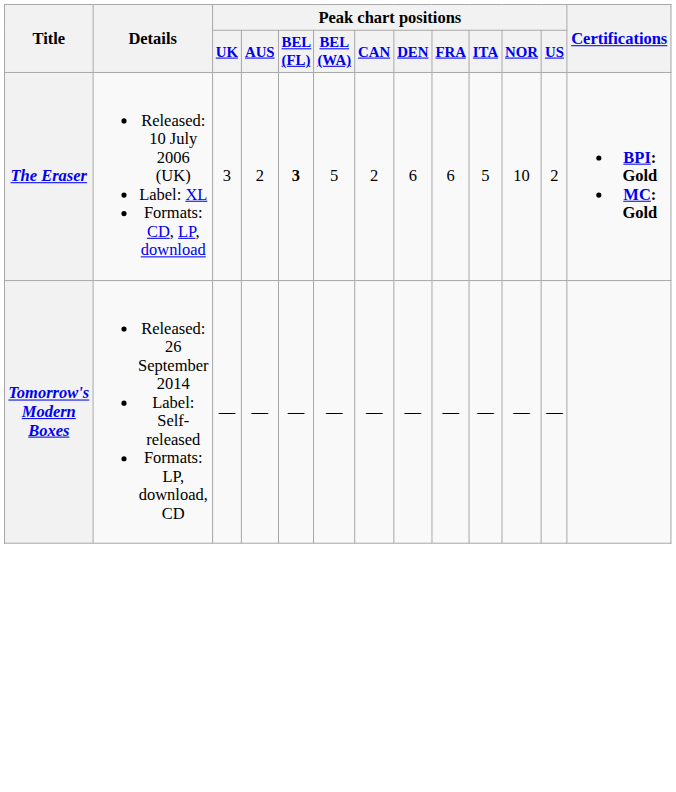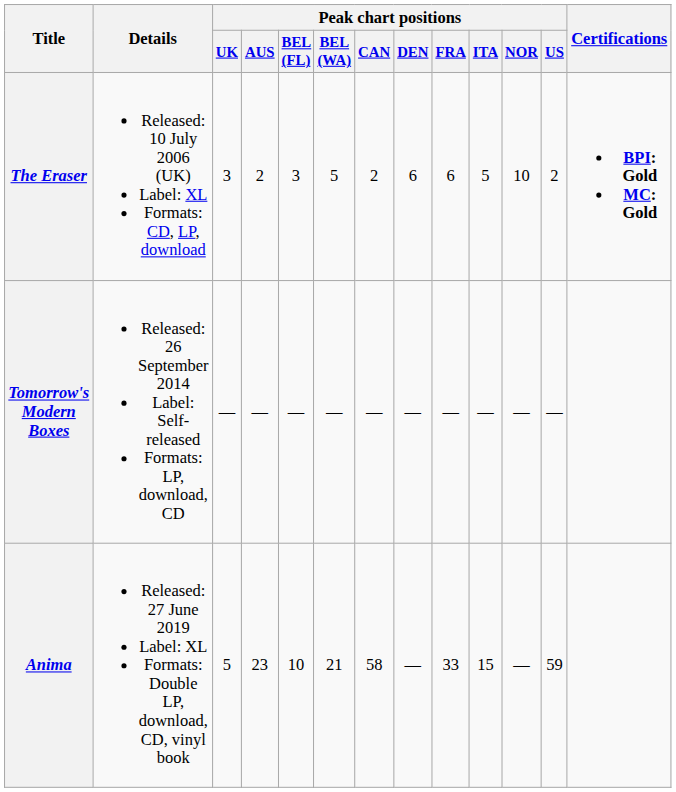The Eraser | Peak chart positions / BEL (FL): bold -> normal
+ row: Anima | Released: 27 June 2019 Label: XL Formats: Double LP, download, CD, vinyl book | 5 | 23 | 10 | 21 | 58 | — | 33 | 15 | — | 59
